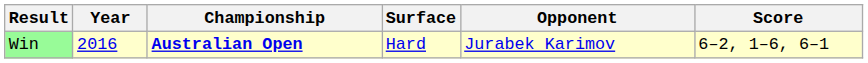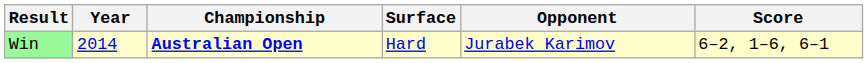Win | Year: 2016 -> 2014
